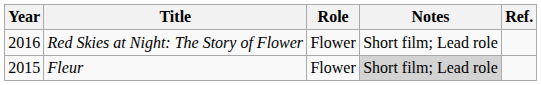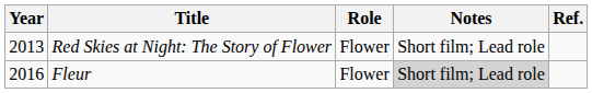Red Skies at Night: The Story of Flower | Year: 2016 -> 2013
Fleur | Year: 2015 -> 2016
